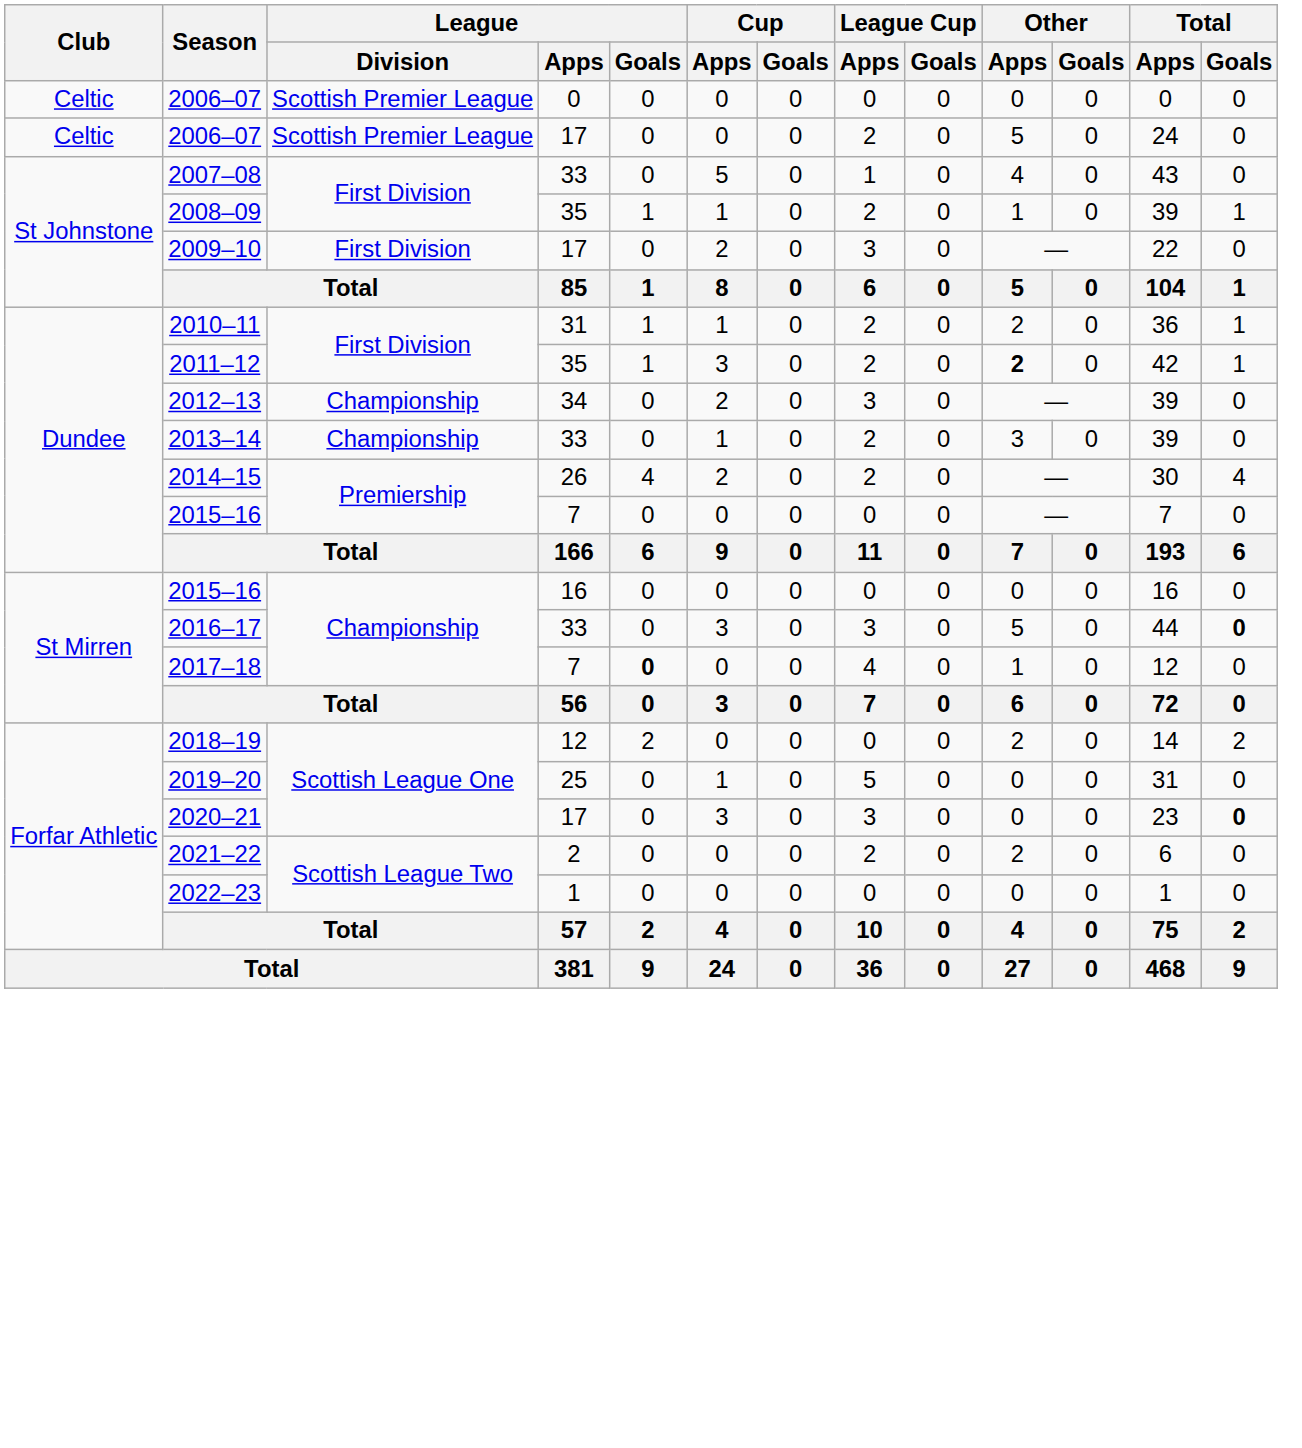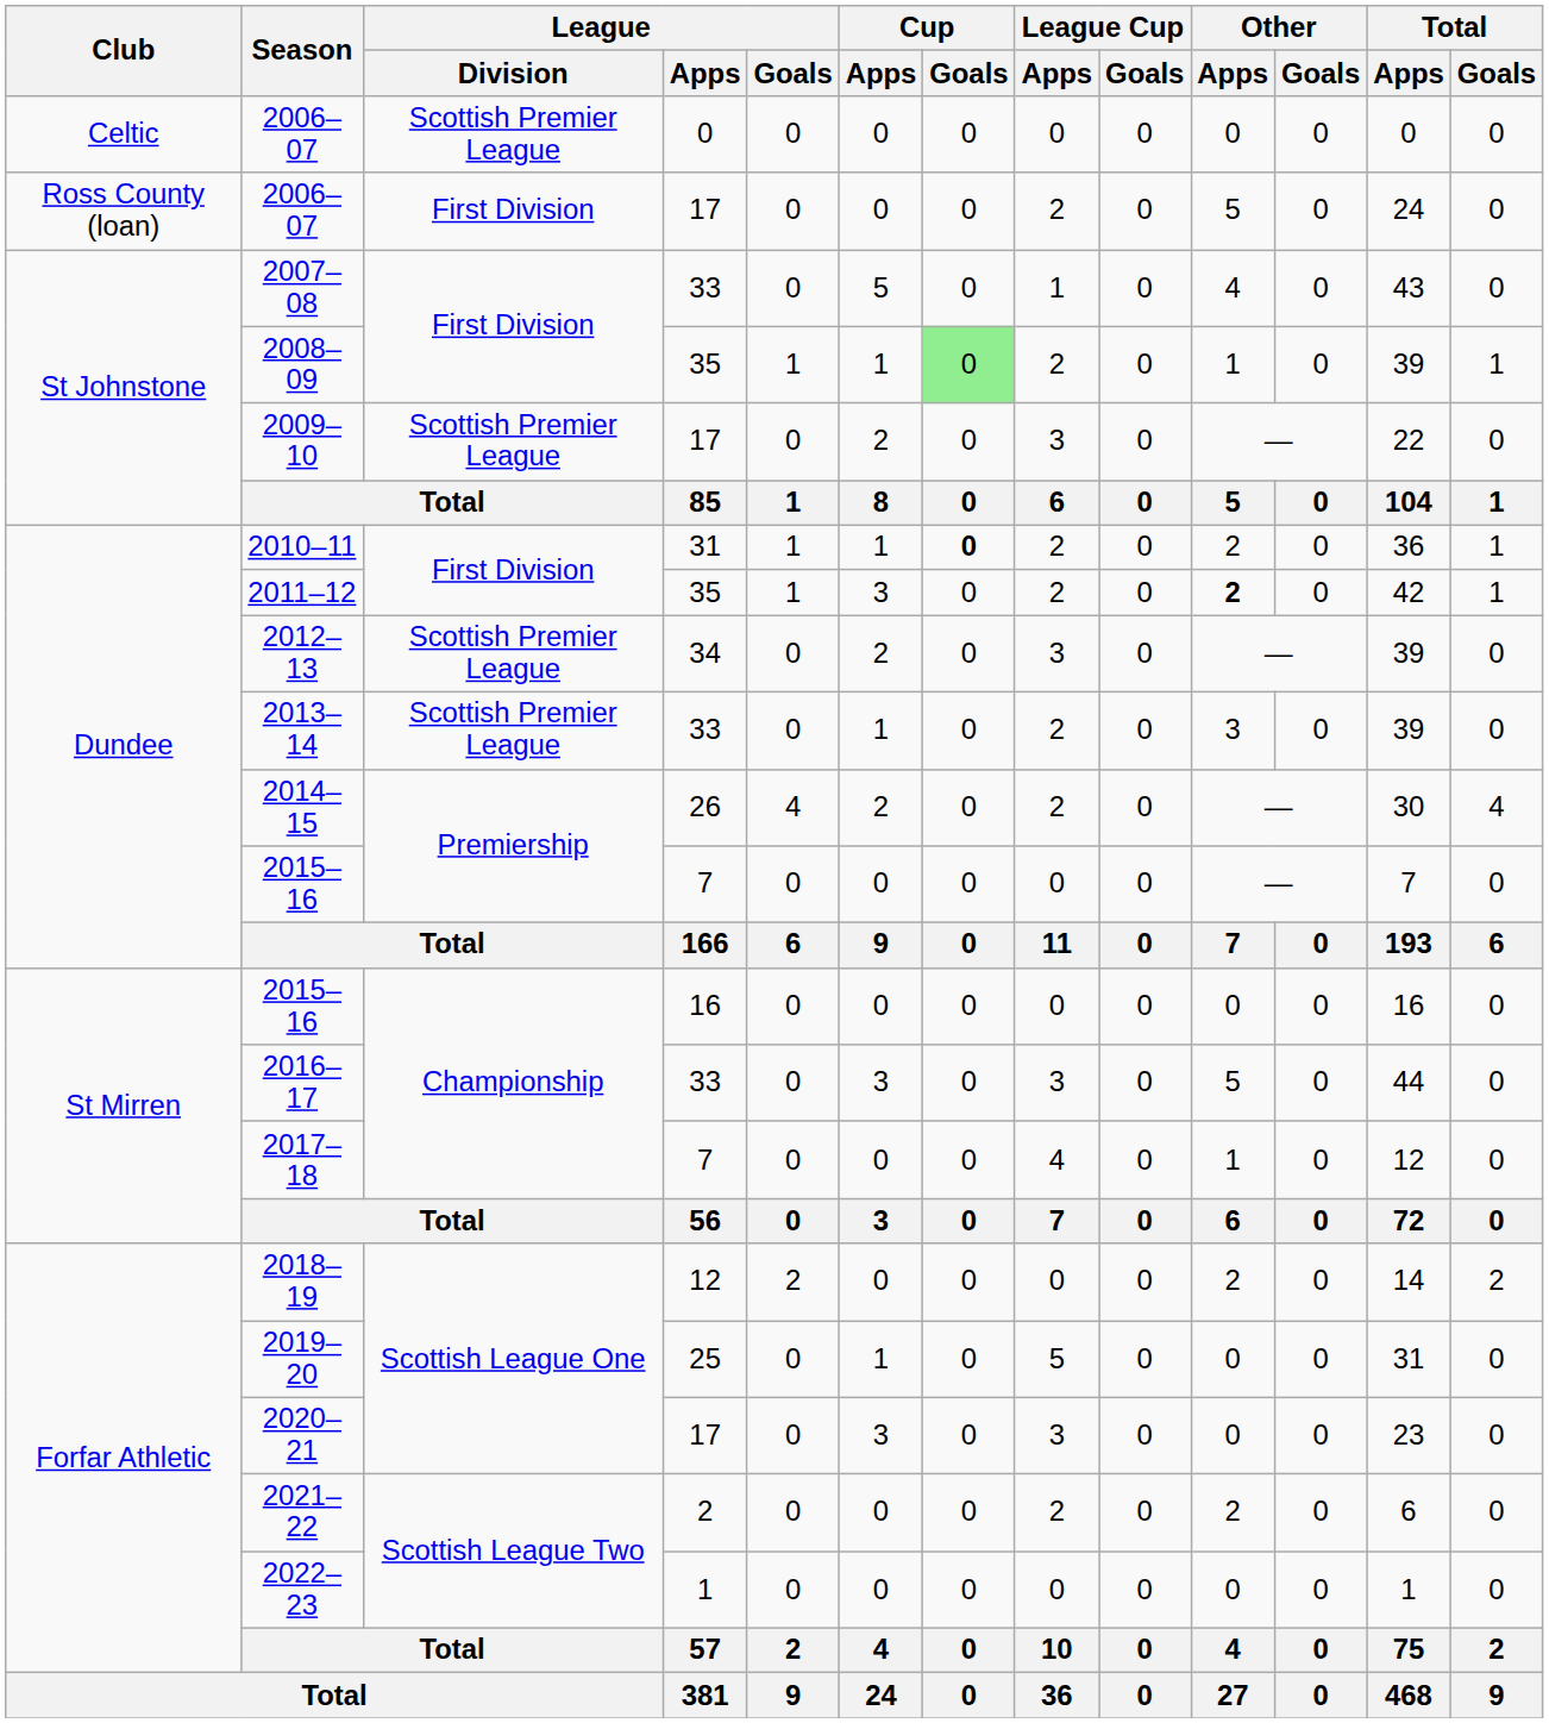2006–07 / 17 | Club: Celtic -> Ross County (loan)
2006–07 / 17 | League / Division: Scottish Premier League -> First Division
2008–09 | Cup / Goals: no background -> lightgreen background
2009–10 | League / Division: First Division -> Scottish Premier League
2010–11 | Cup / Goals: normal -> bold
2012–13 | League / Division: Championship -> Scottish Premier League
2013–14 | League / Division: Championship -> Scottish Premier League
2016–17 | Total / Goals: bold -> normal
2017–18 | League / Goals: bold -> normal
2020–21 | Total / Goals: bold -> normal
